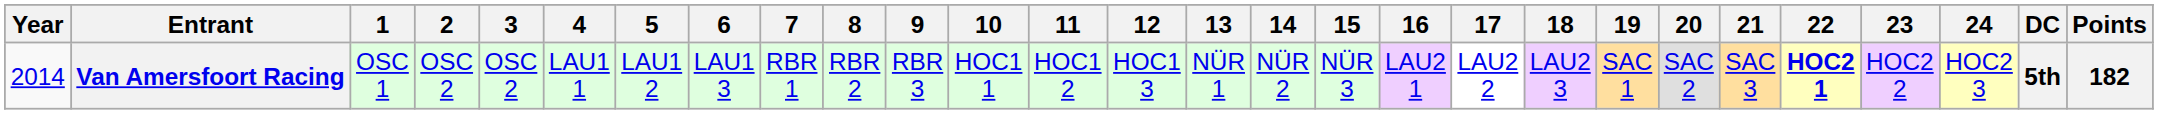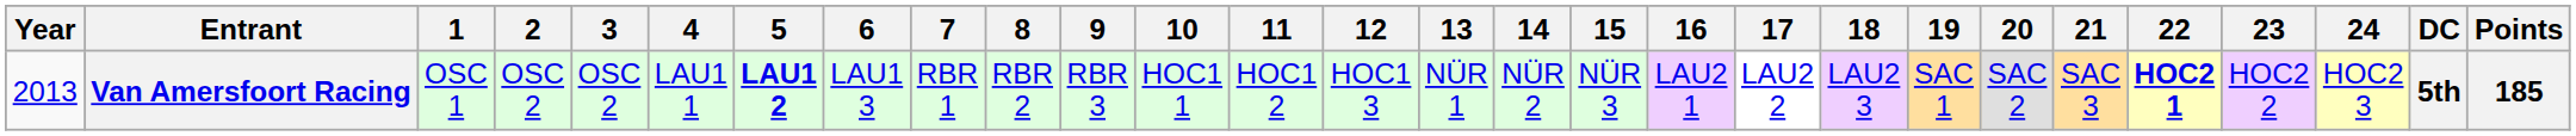Van Amersfoort Racing | Year: 2014 -> 2013
Van Amersfoort Racing | 5: normal -> bold
Van Amersfoort Racing | Points: 182 -> 185
